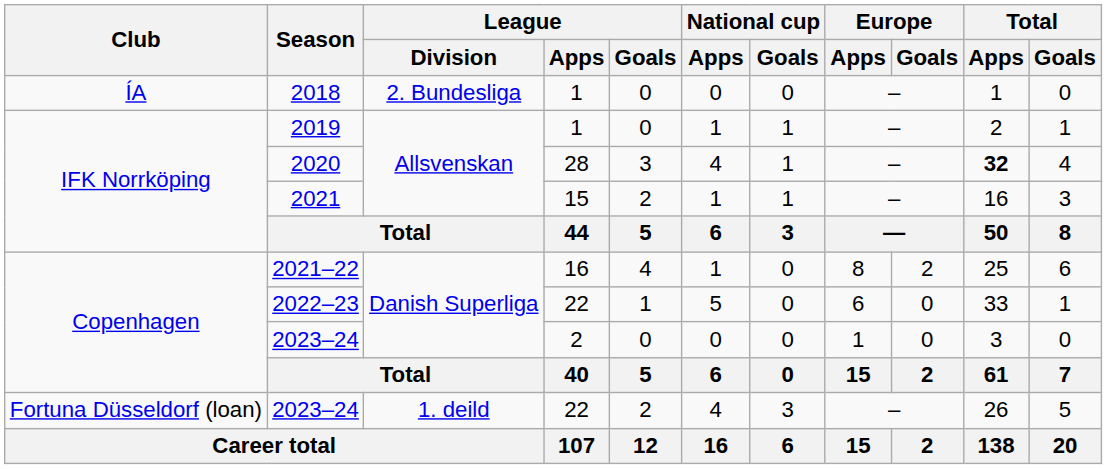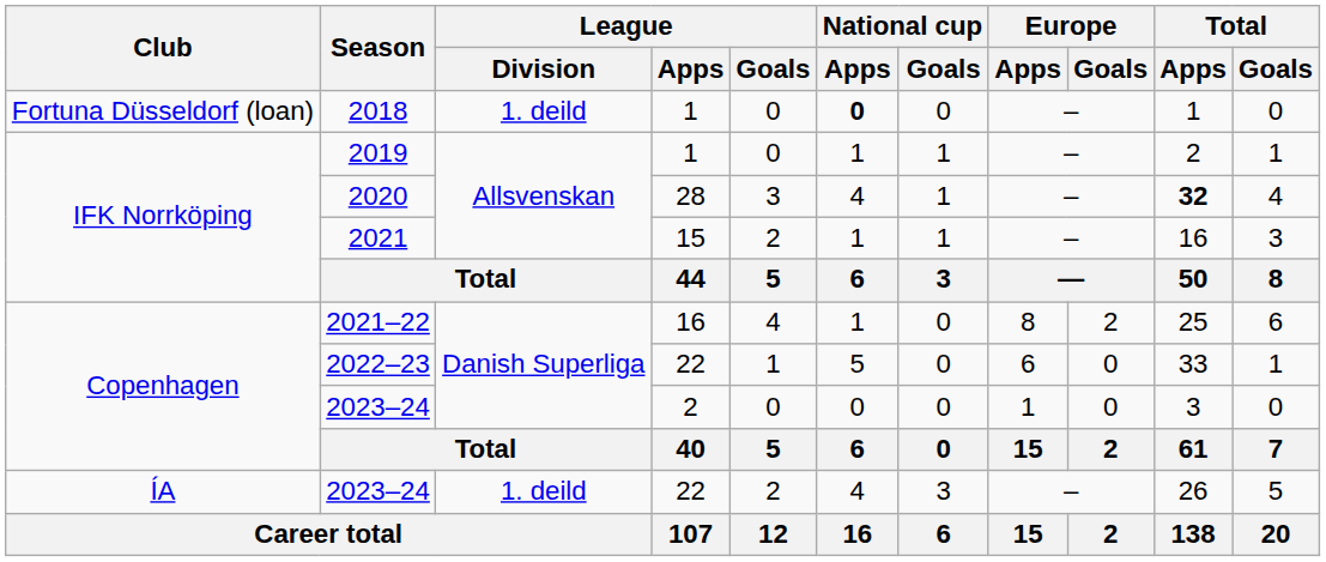2018 | Club: ÍA -> Fortuna Düsseldorf (loan)
2018 | League / Division: 2. Bundesliga -> 1. deild
2018 | National cup / Apps: normal -> bold
2023–24 / 22 | Club: Fortuna Düsseldorf (loan) -> ÍA
